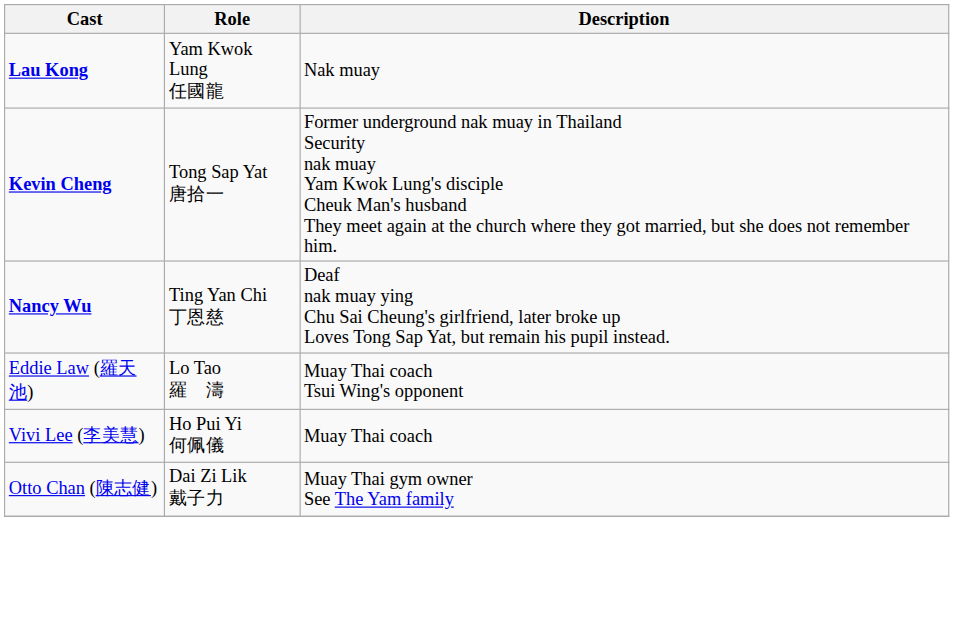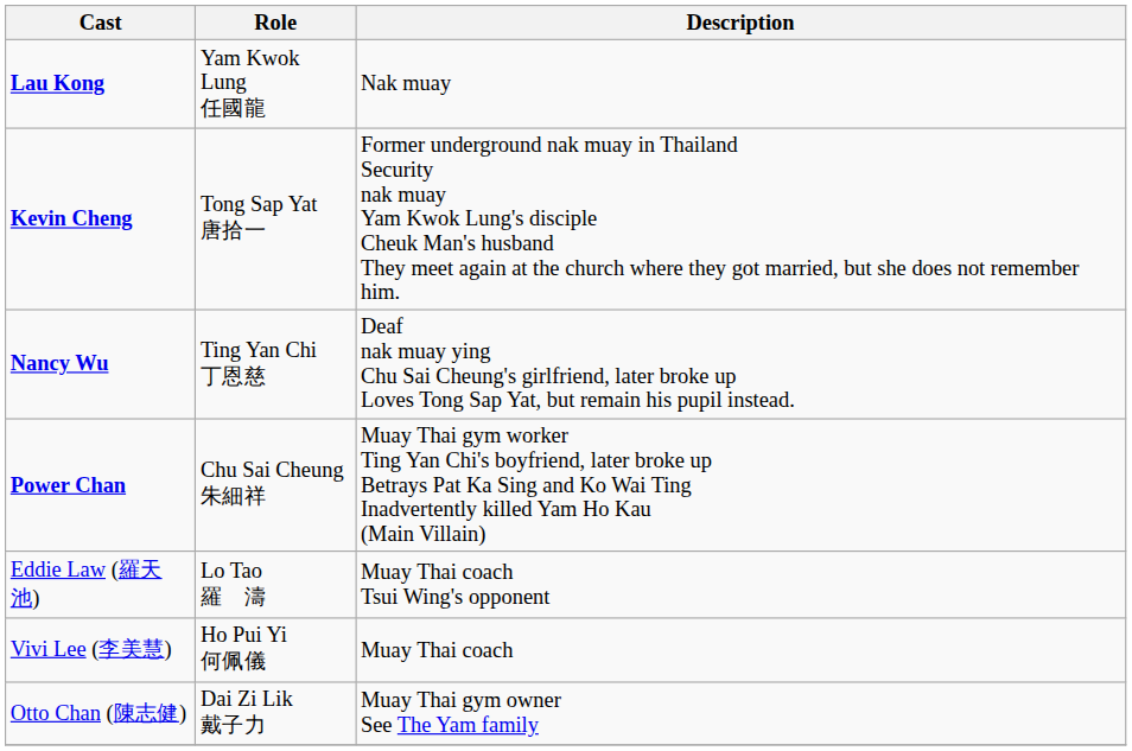+ row: Power Chan | Chu Sai Cheung 朱細祥 | Muay Thai gym worker Ting Yan Chi's boyfriend, later broke up Betrays Pat Ka Sing and Ko Wai Ting Inadvertently killed Yam Ho Kau (Main Villain)
